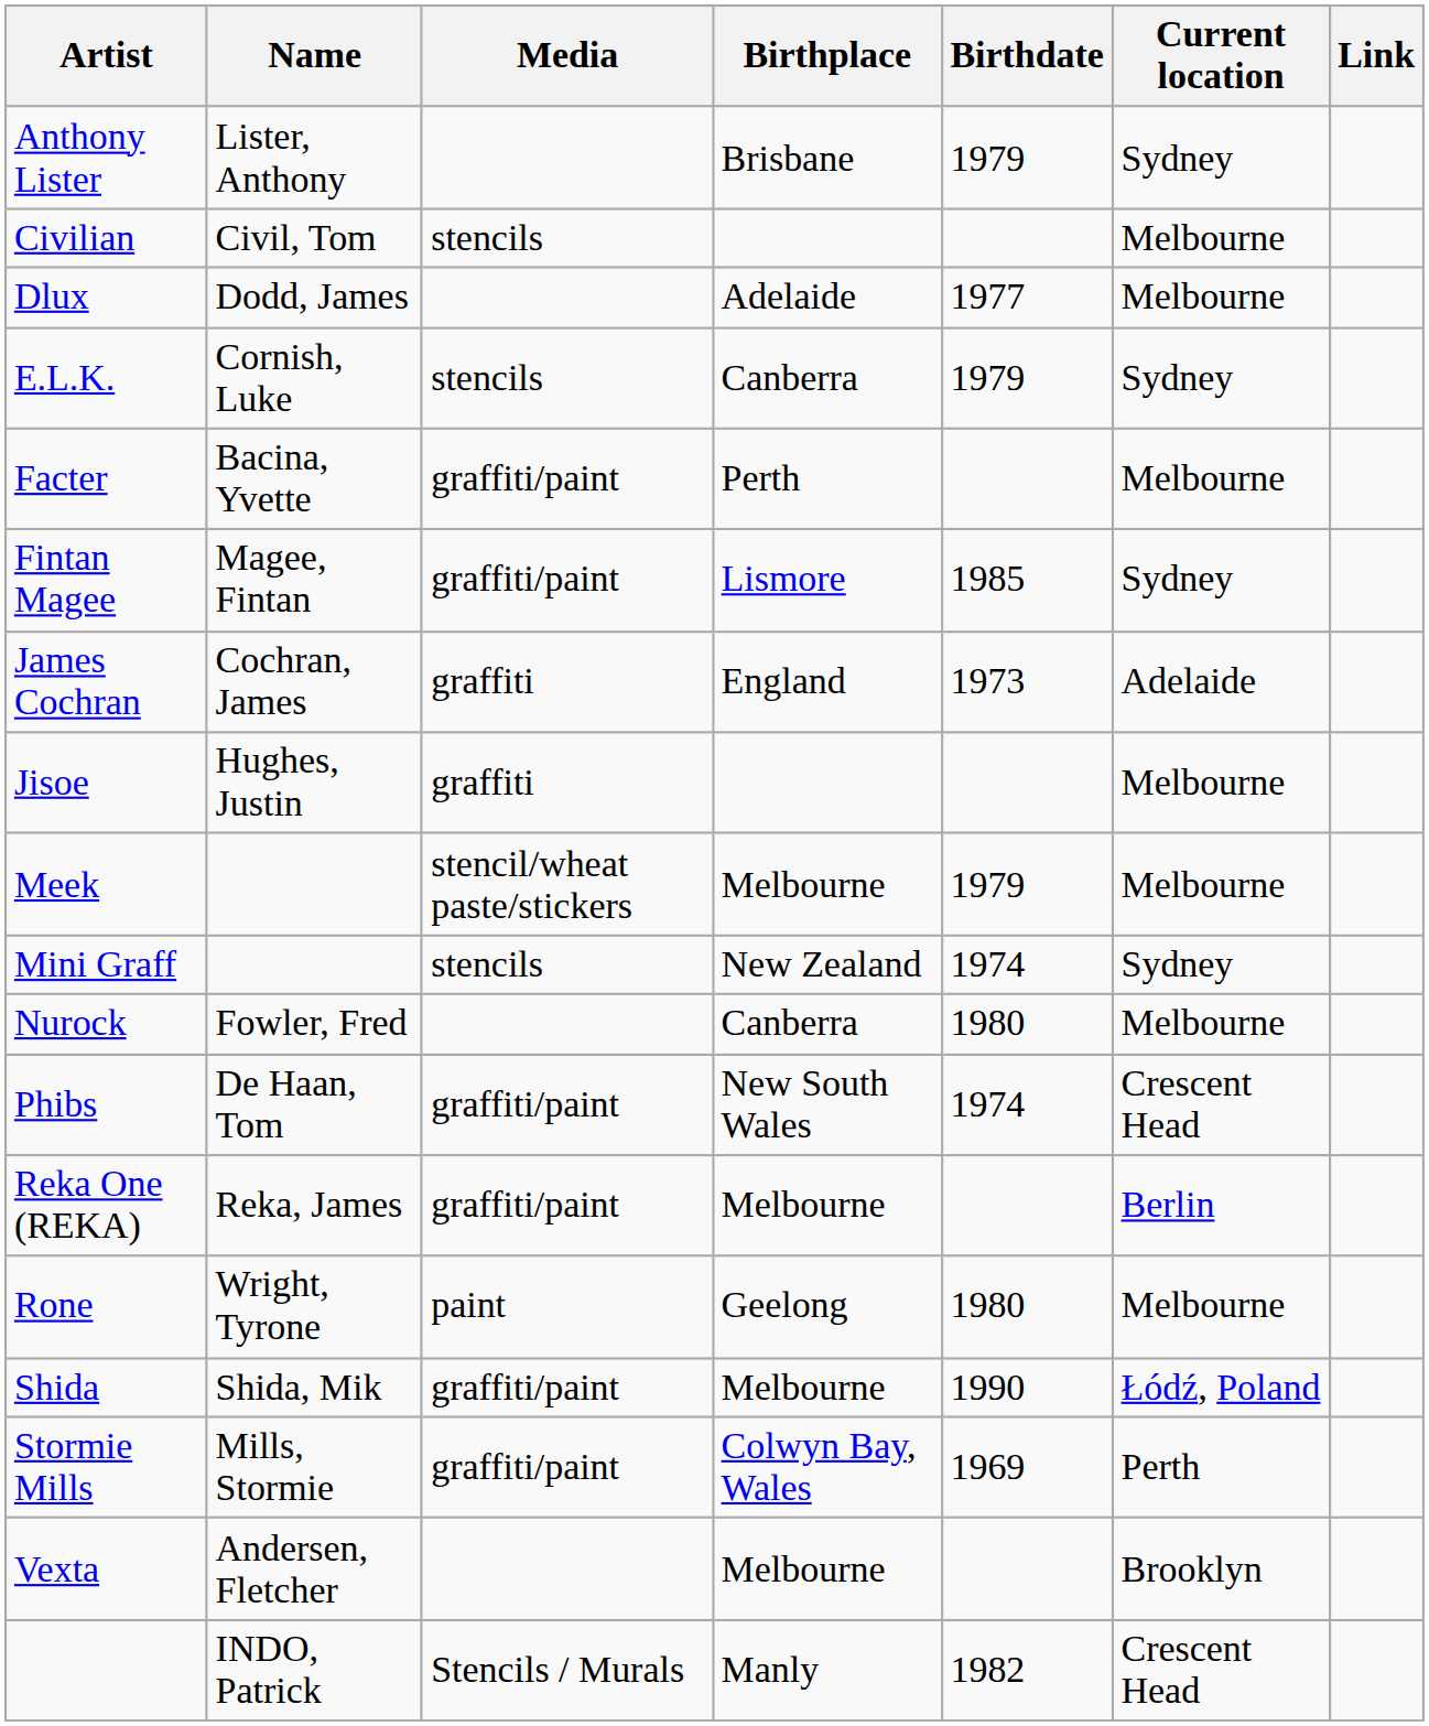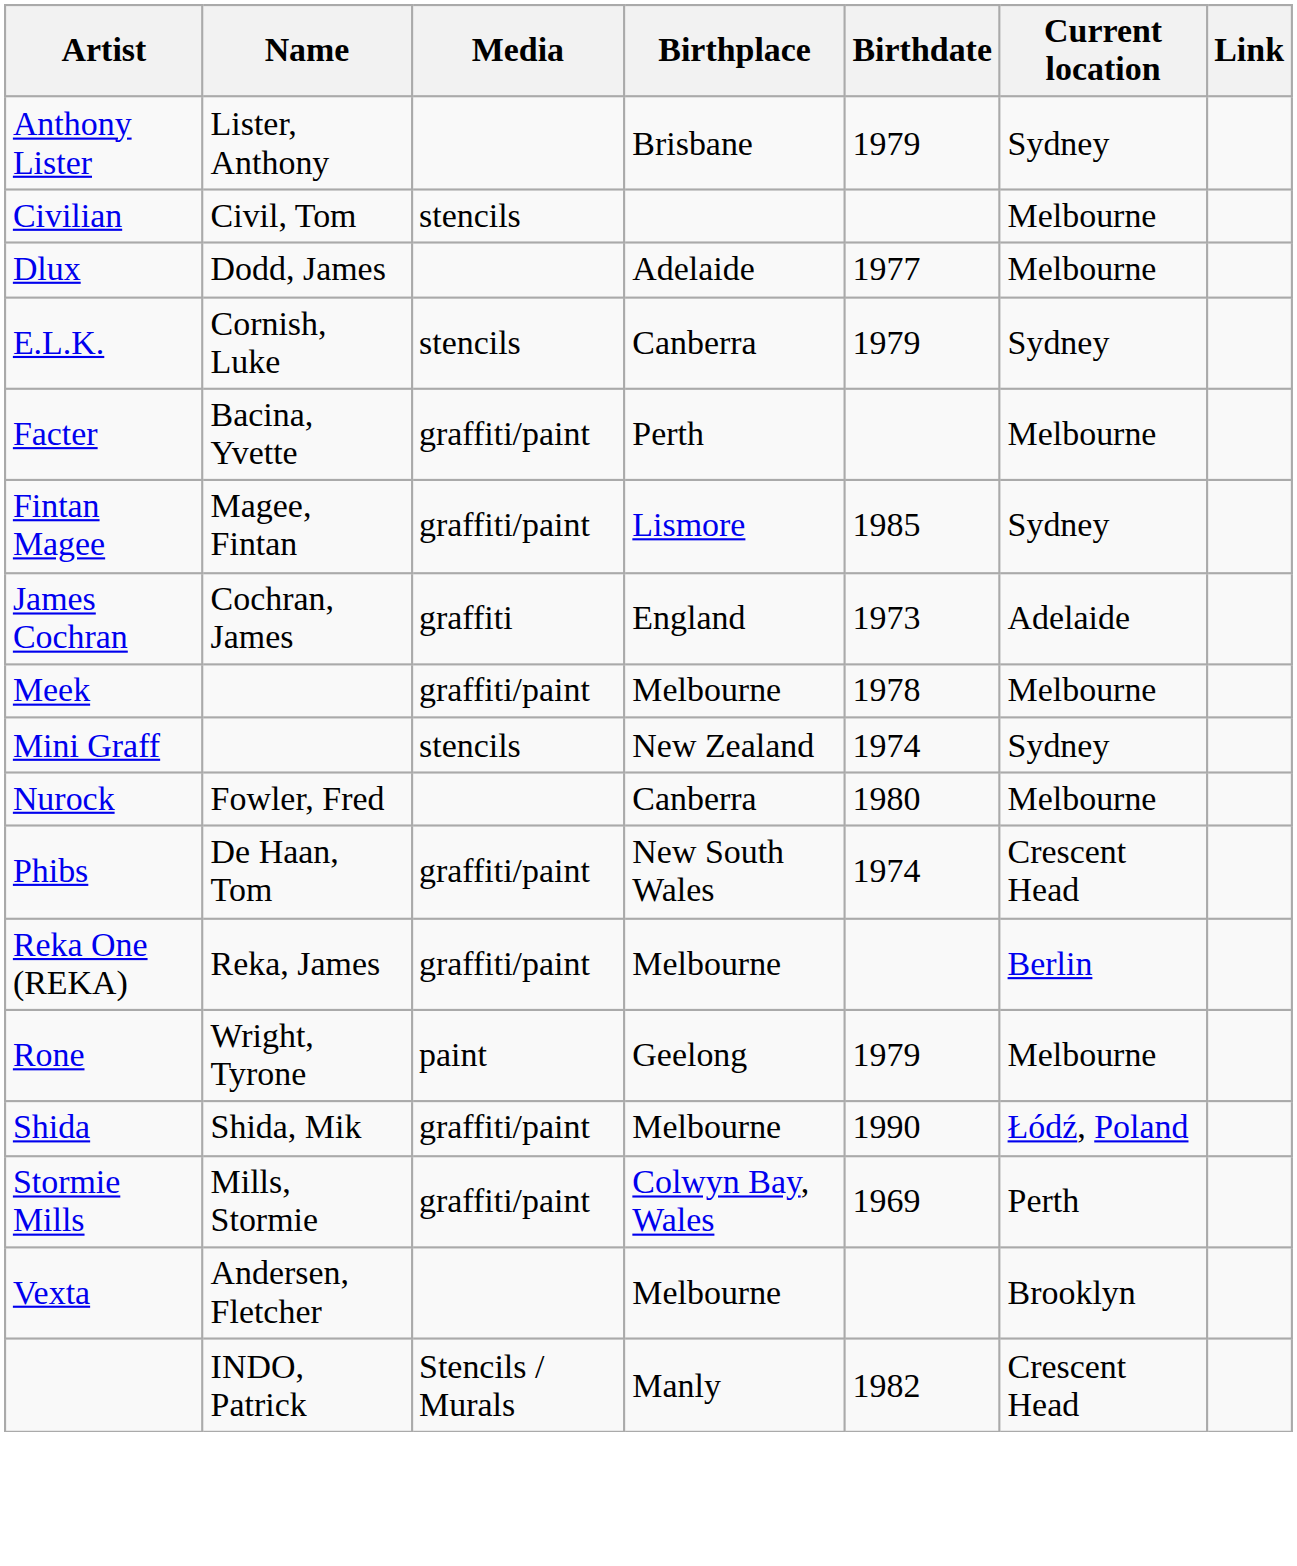- row: Jisoe | Hughes, Justin | graffiti | Melbourne
Meek | Media: stencil/wheat paste/stickers -> graffiti/paint
Meek | Birthdate: 1979 -> 1978
Rone | Birthdate: 1980 -> 1979
